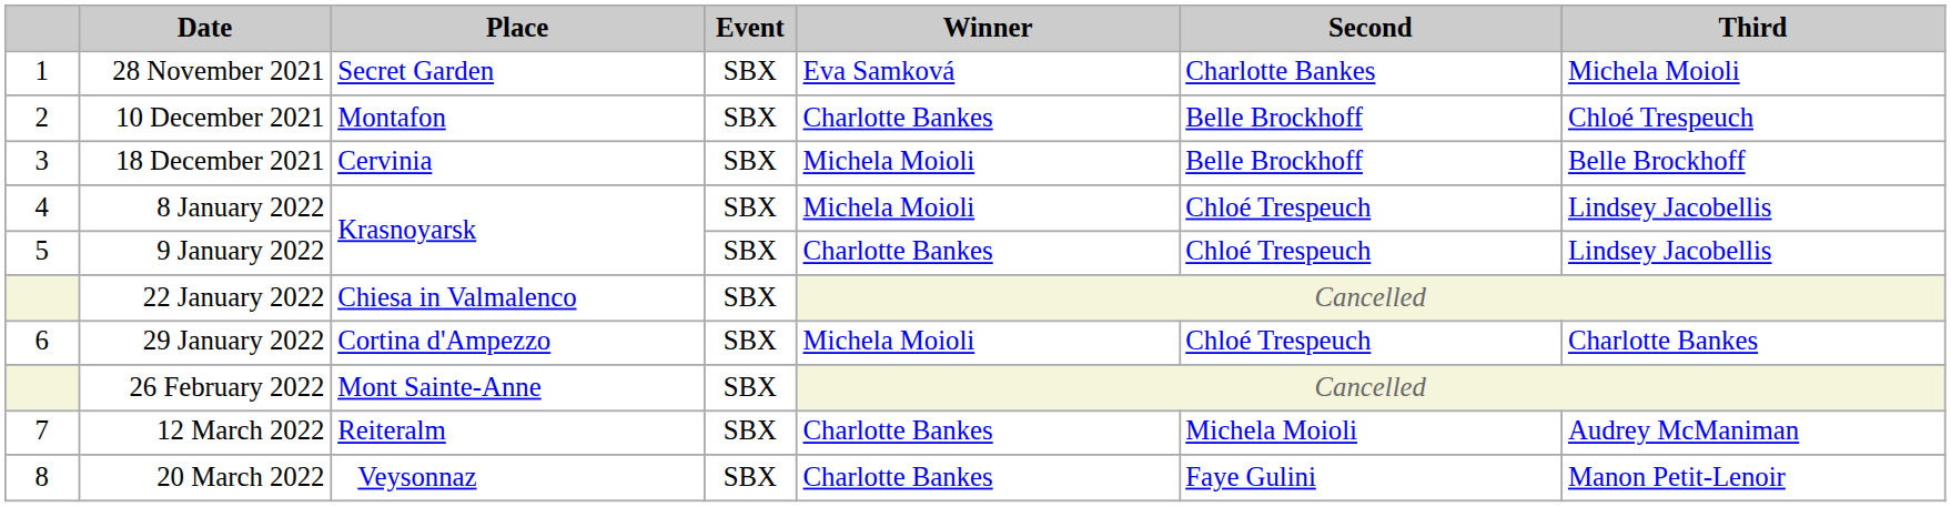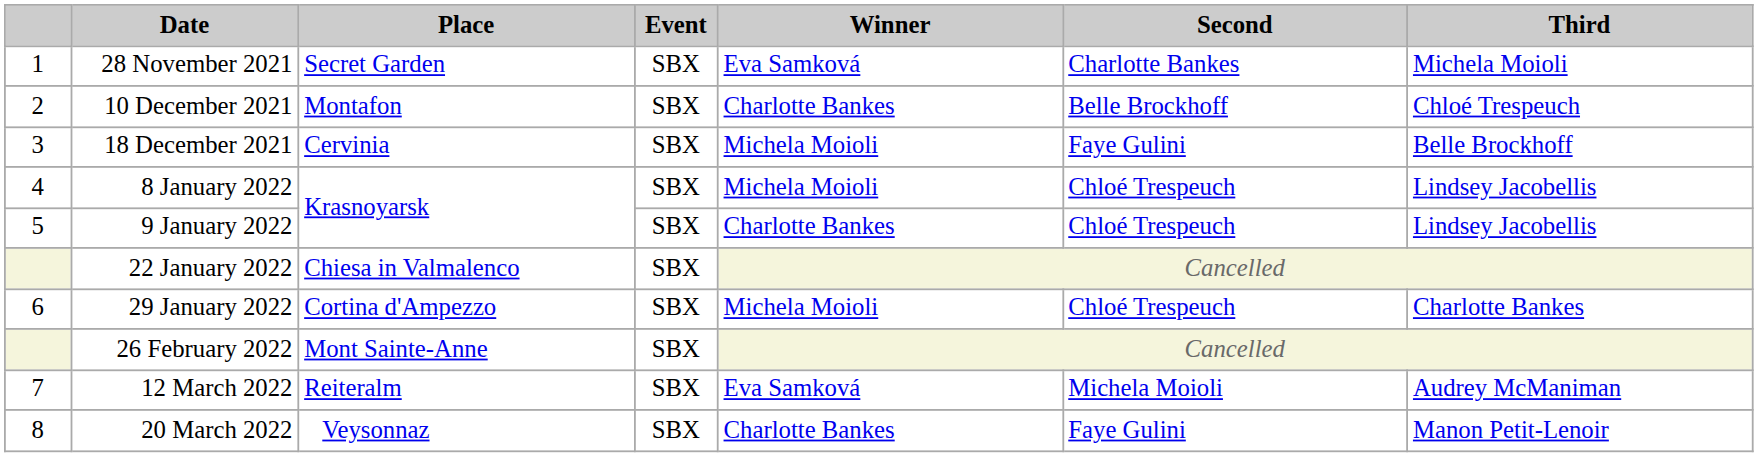18 December 2021 | Second: Belle Brockhoff -> Faye Gulini
12 March 2022 | Winner: Charlotte Bankes -> Eva Samková
